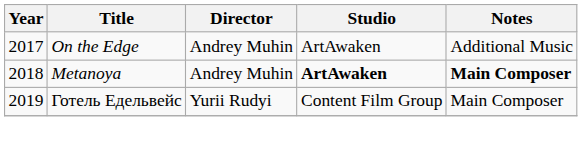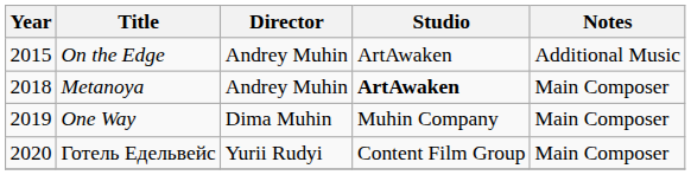On the Edge | Year: 2017 -> 2015
Metanoya | Notes: bold -> normal
+ row: 2019 | One Way | Dima Muhin | Muhin Company | Main Composer
Готель Едельвейс | Year: 2019 -> 2020
